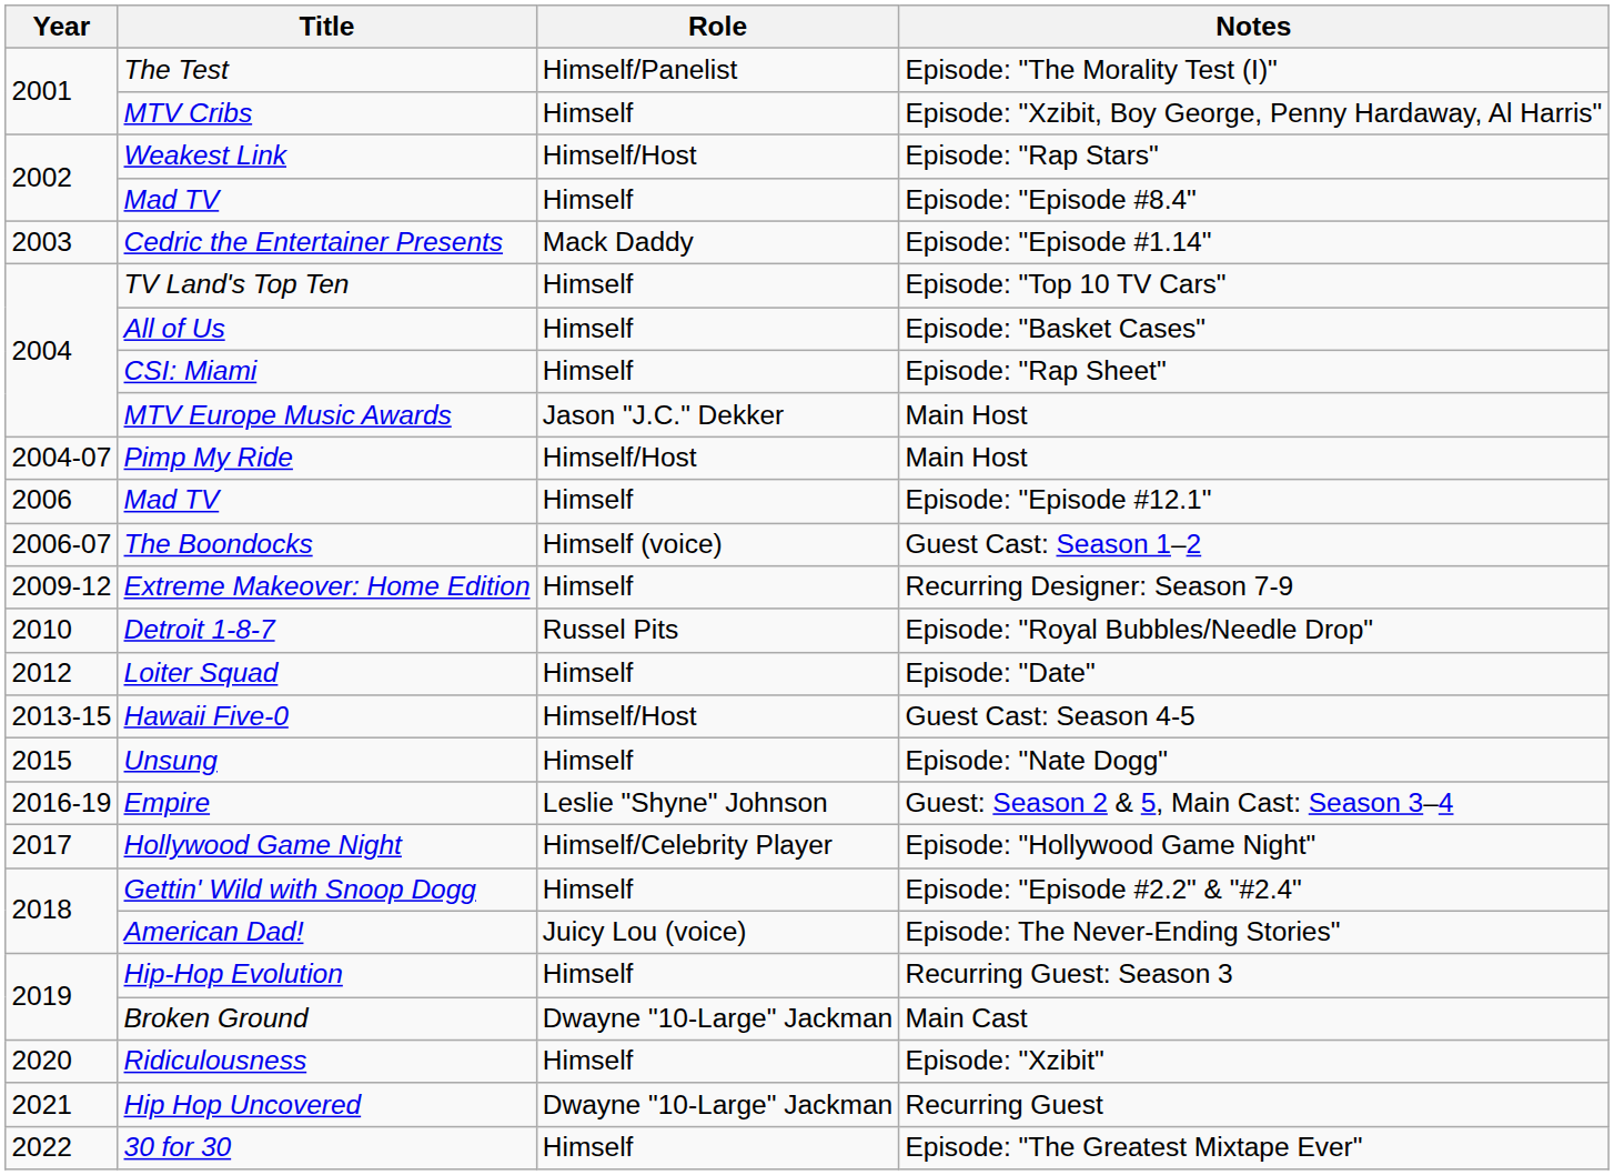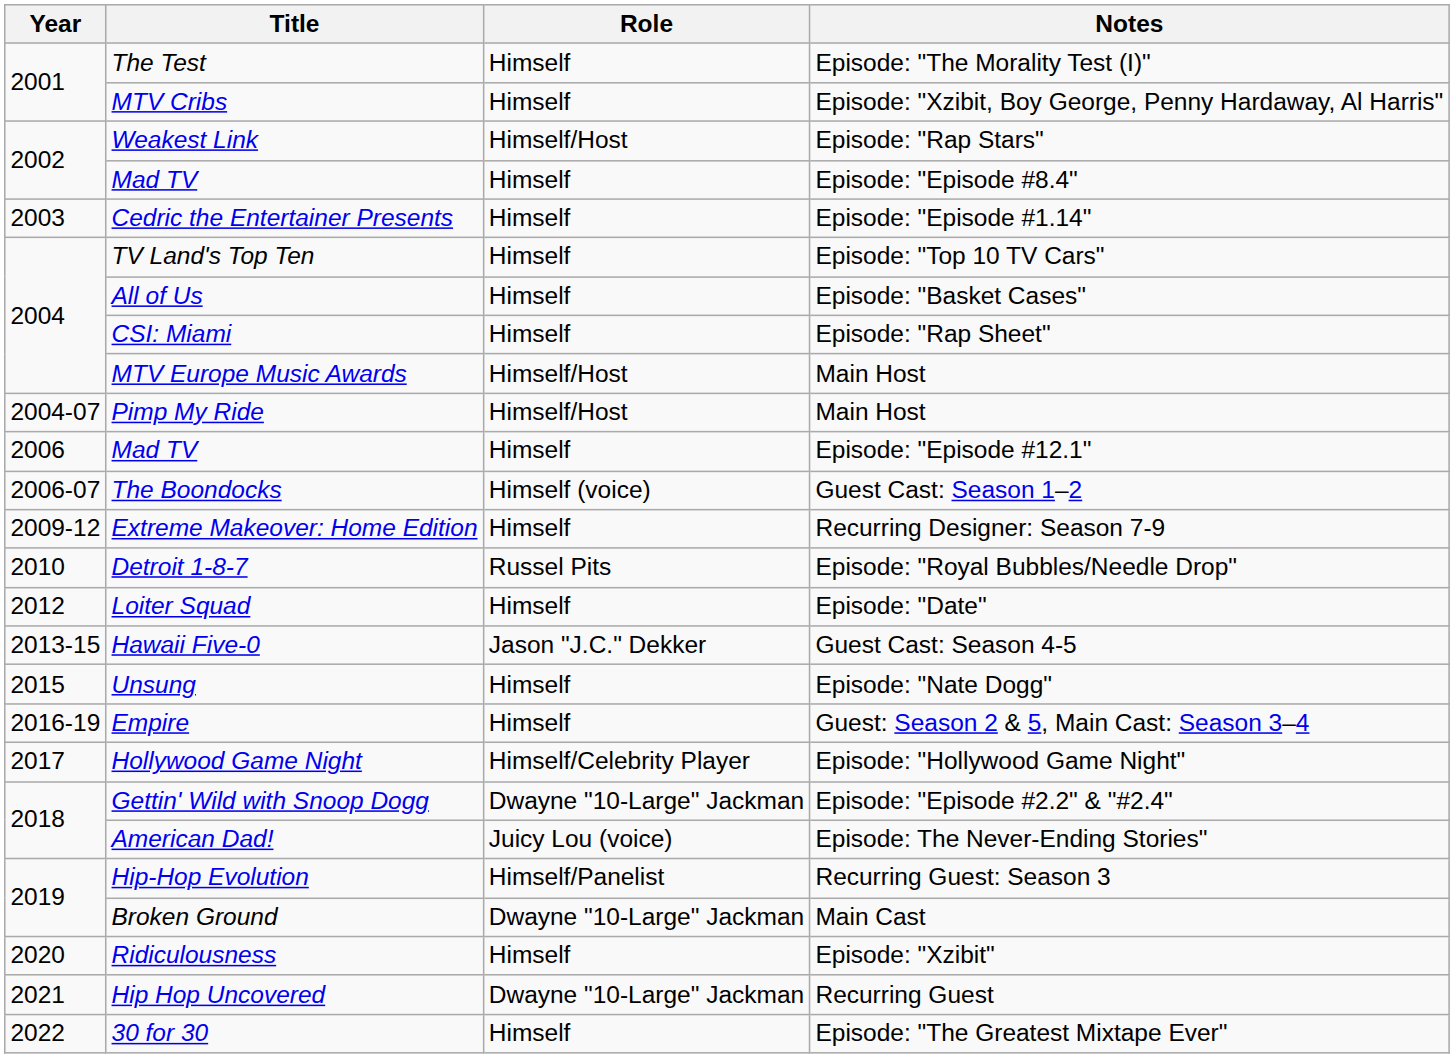The Test | Role: Himself/Panelist -> Himself
Cedric the Entertainer Presents | Role: Mack Daddy -> Himself
MTV Europe Music Awards | Role: Jason "J.C." Dekker -> Himself/Host
Hawaii Five-0 | Role: Himself/Host -> Jason "J.C." Dekker
Empire | Role: Leslie "Shyne" Johnson -> Himself
Gettin' Wild with Snoop Dogg | Role: Himself -> Dwayne "10-Large" Jackman
Hip-Hop Evolution | Role: Himself -> Himself/Panelist
